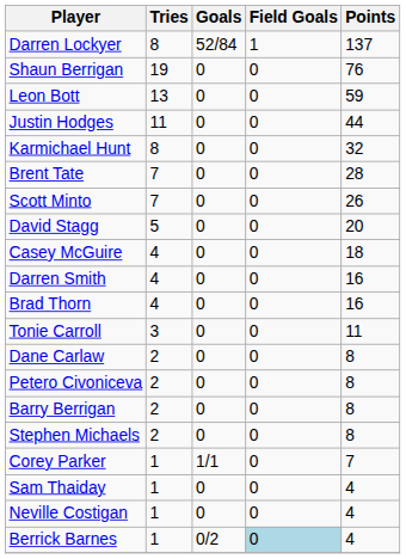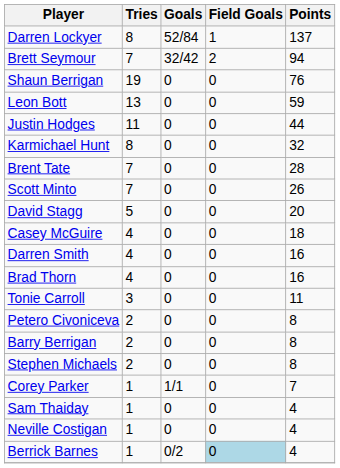+ row: Brett Seymour | 7 | 32/42 | 2 | 94
- row: Dane Carlaw | 2 | 0 | 0 | 8
